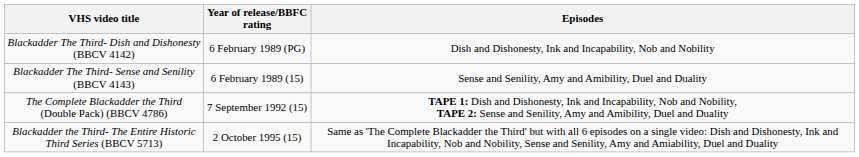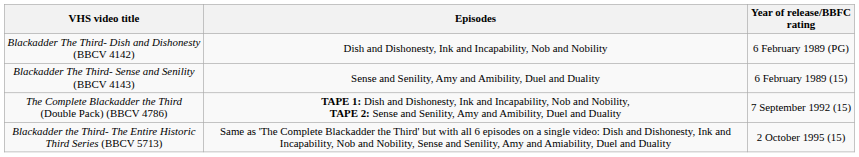columns swapped: Year of release/BBFC rating <-> Episodes
